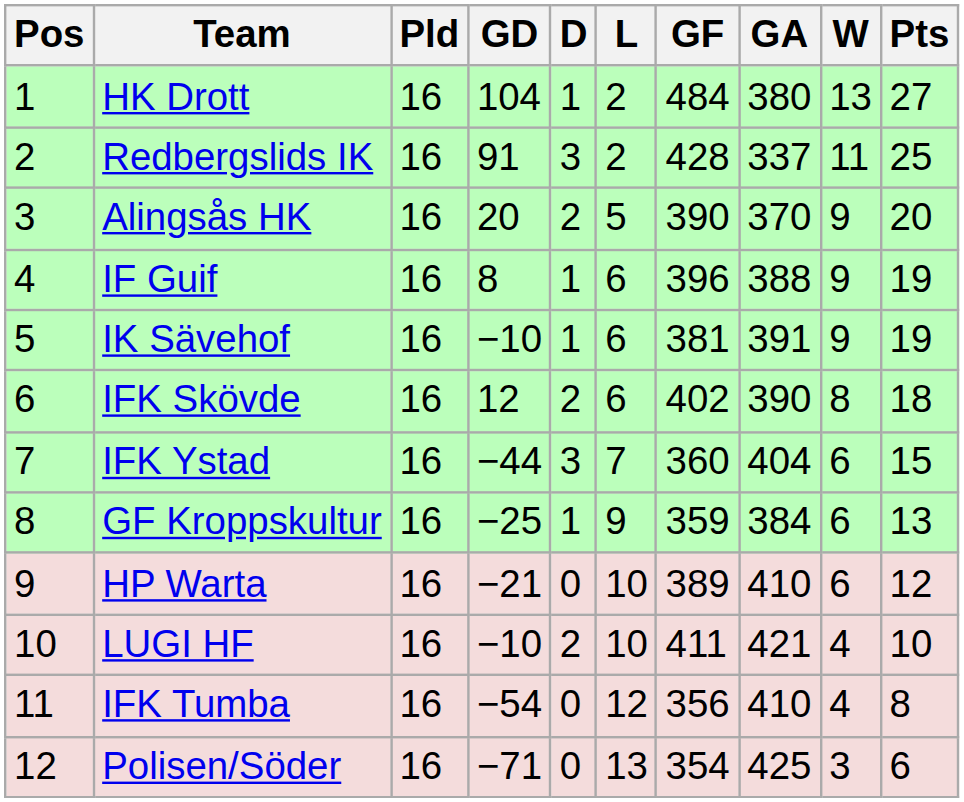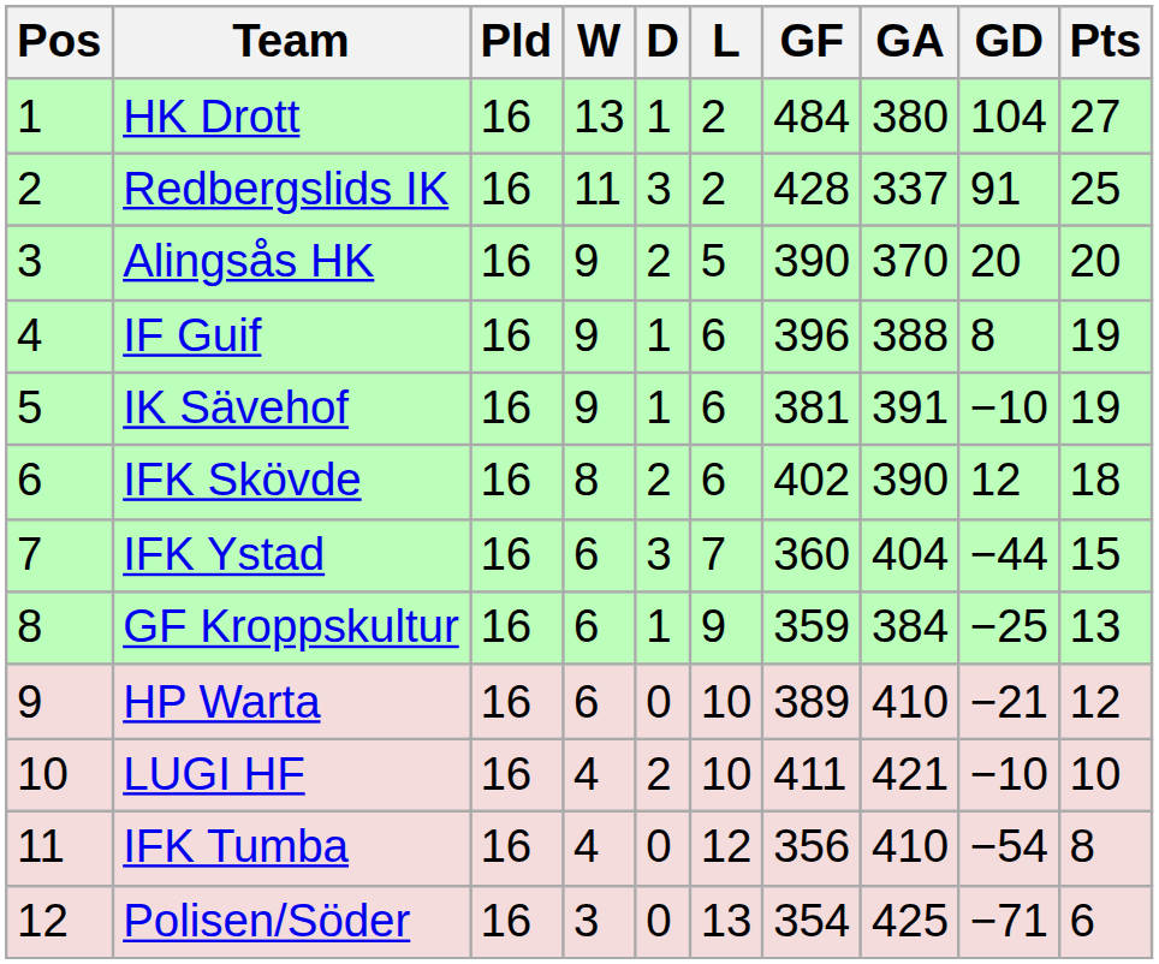columns swapped: W <-> GD
